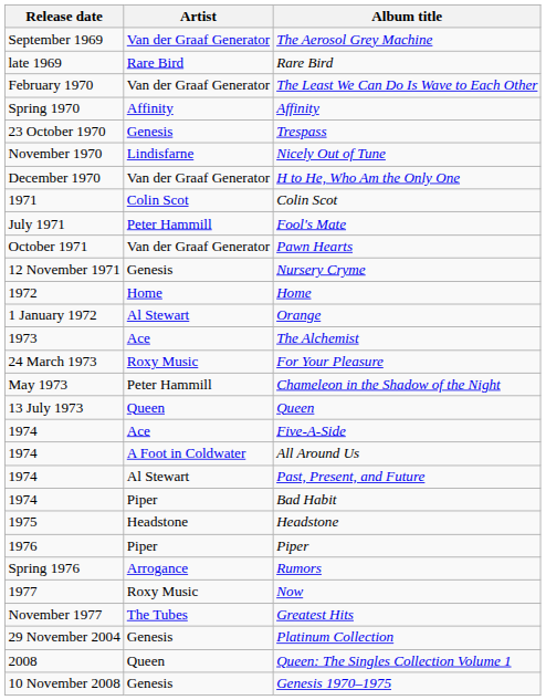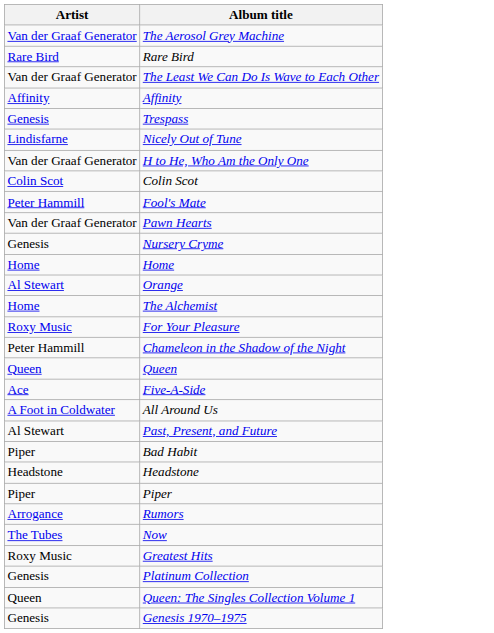- column: Release date | September 1969 | late 1969 | February 1970 | Spring 1970 | 23 October 1970 | November 1970 | December 1970 | 1971 | July 1971 | October 1971 | 12 November 1971 | 1972 | 1 January 1972 | 1973 | 24 March 1973 | May 1973 | 13 July 1973 | 1974 | 1974 | 1974 | 1974 | 1975 | 1976 | Spring 1976 | 1977 | November 1977 | 29 November 2004 | 2008 | 10 November 2008
The Alchemist | Artist: Ace -> Home
Now | Artist: Roxy Music -> The Tubes
Greatest Hits | Artist: The Tubes -> Roxy Music
